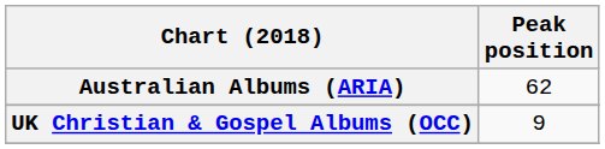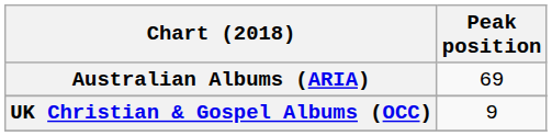Australian Albums (ARIA) | Peak position: 62 -> 69
